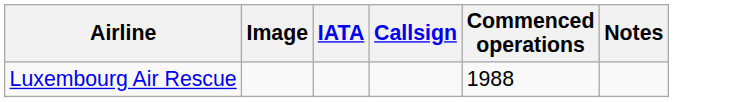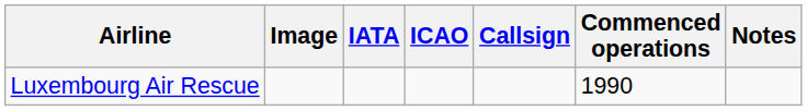+ column: ICAO
Luxembourg Air Rescue | Commenced operations: 1988 -> 1990
